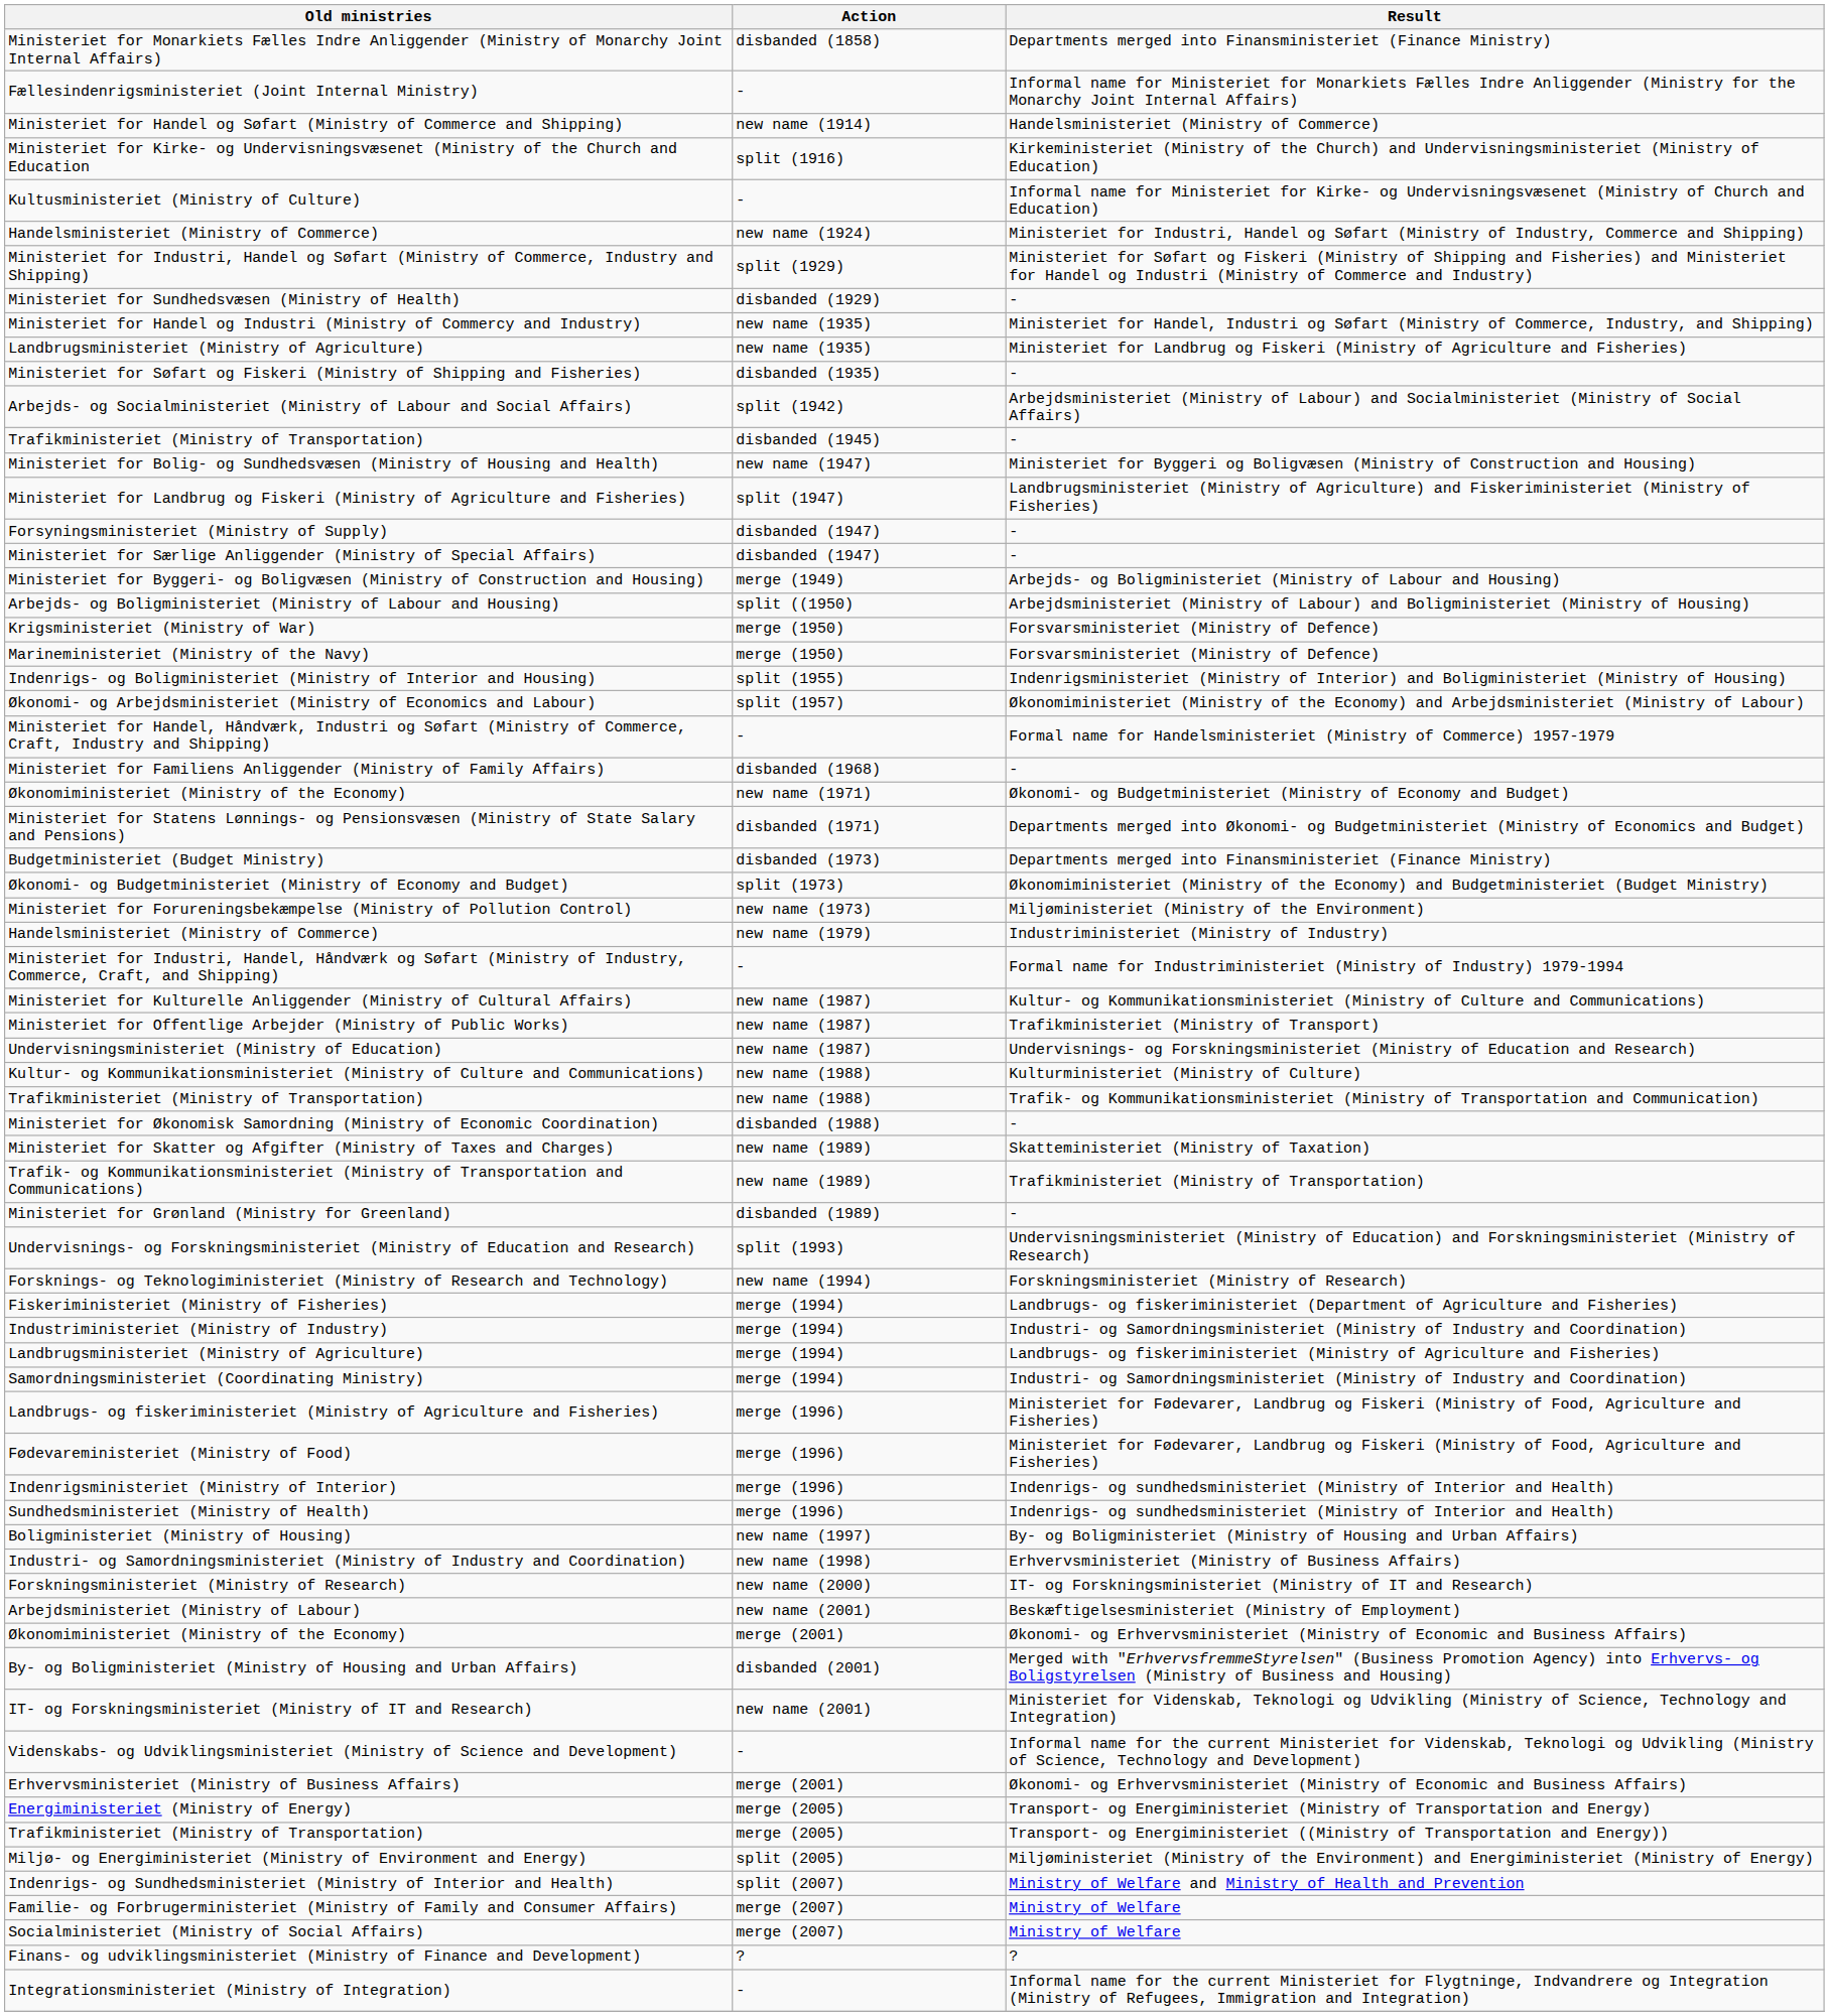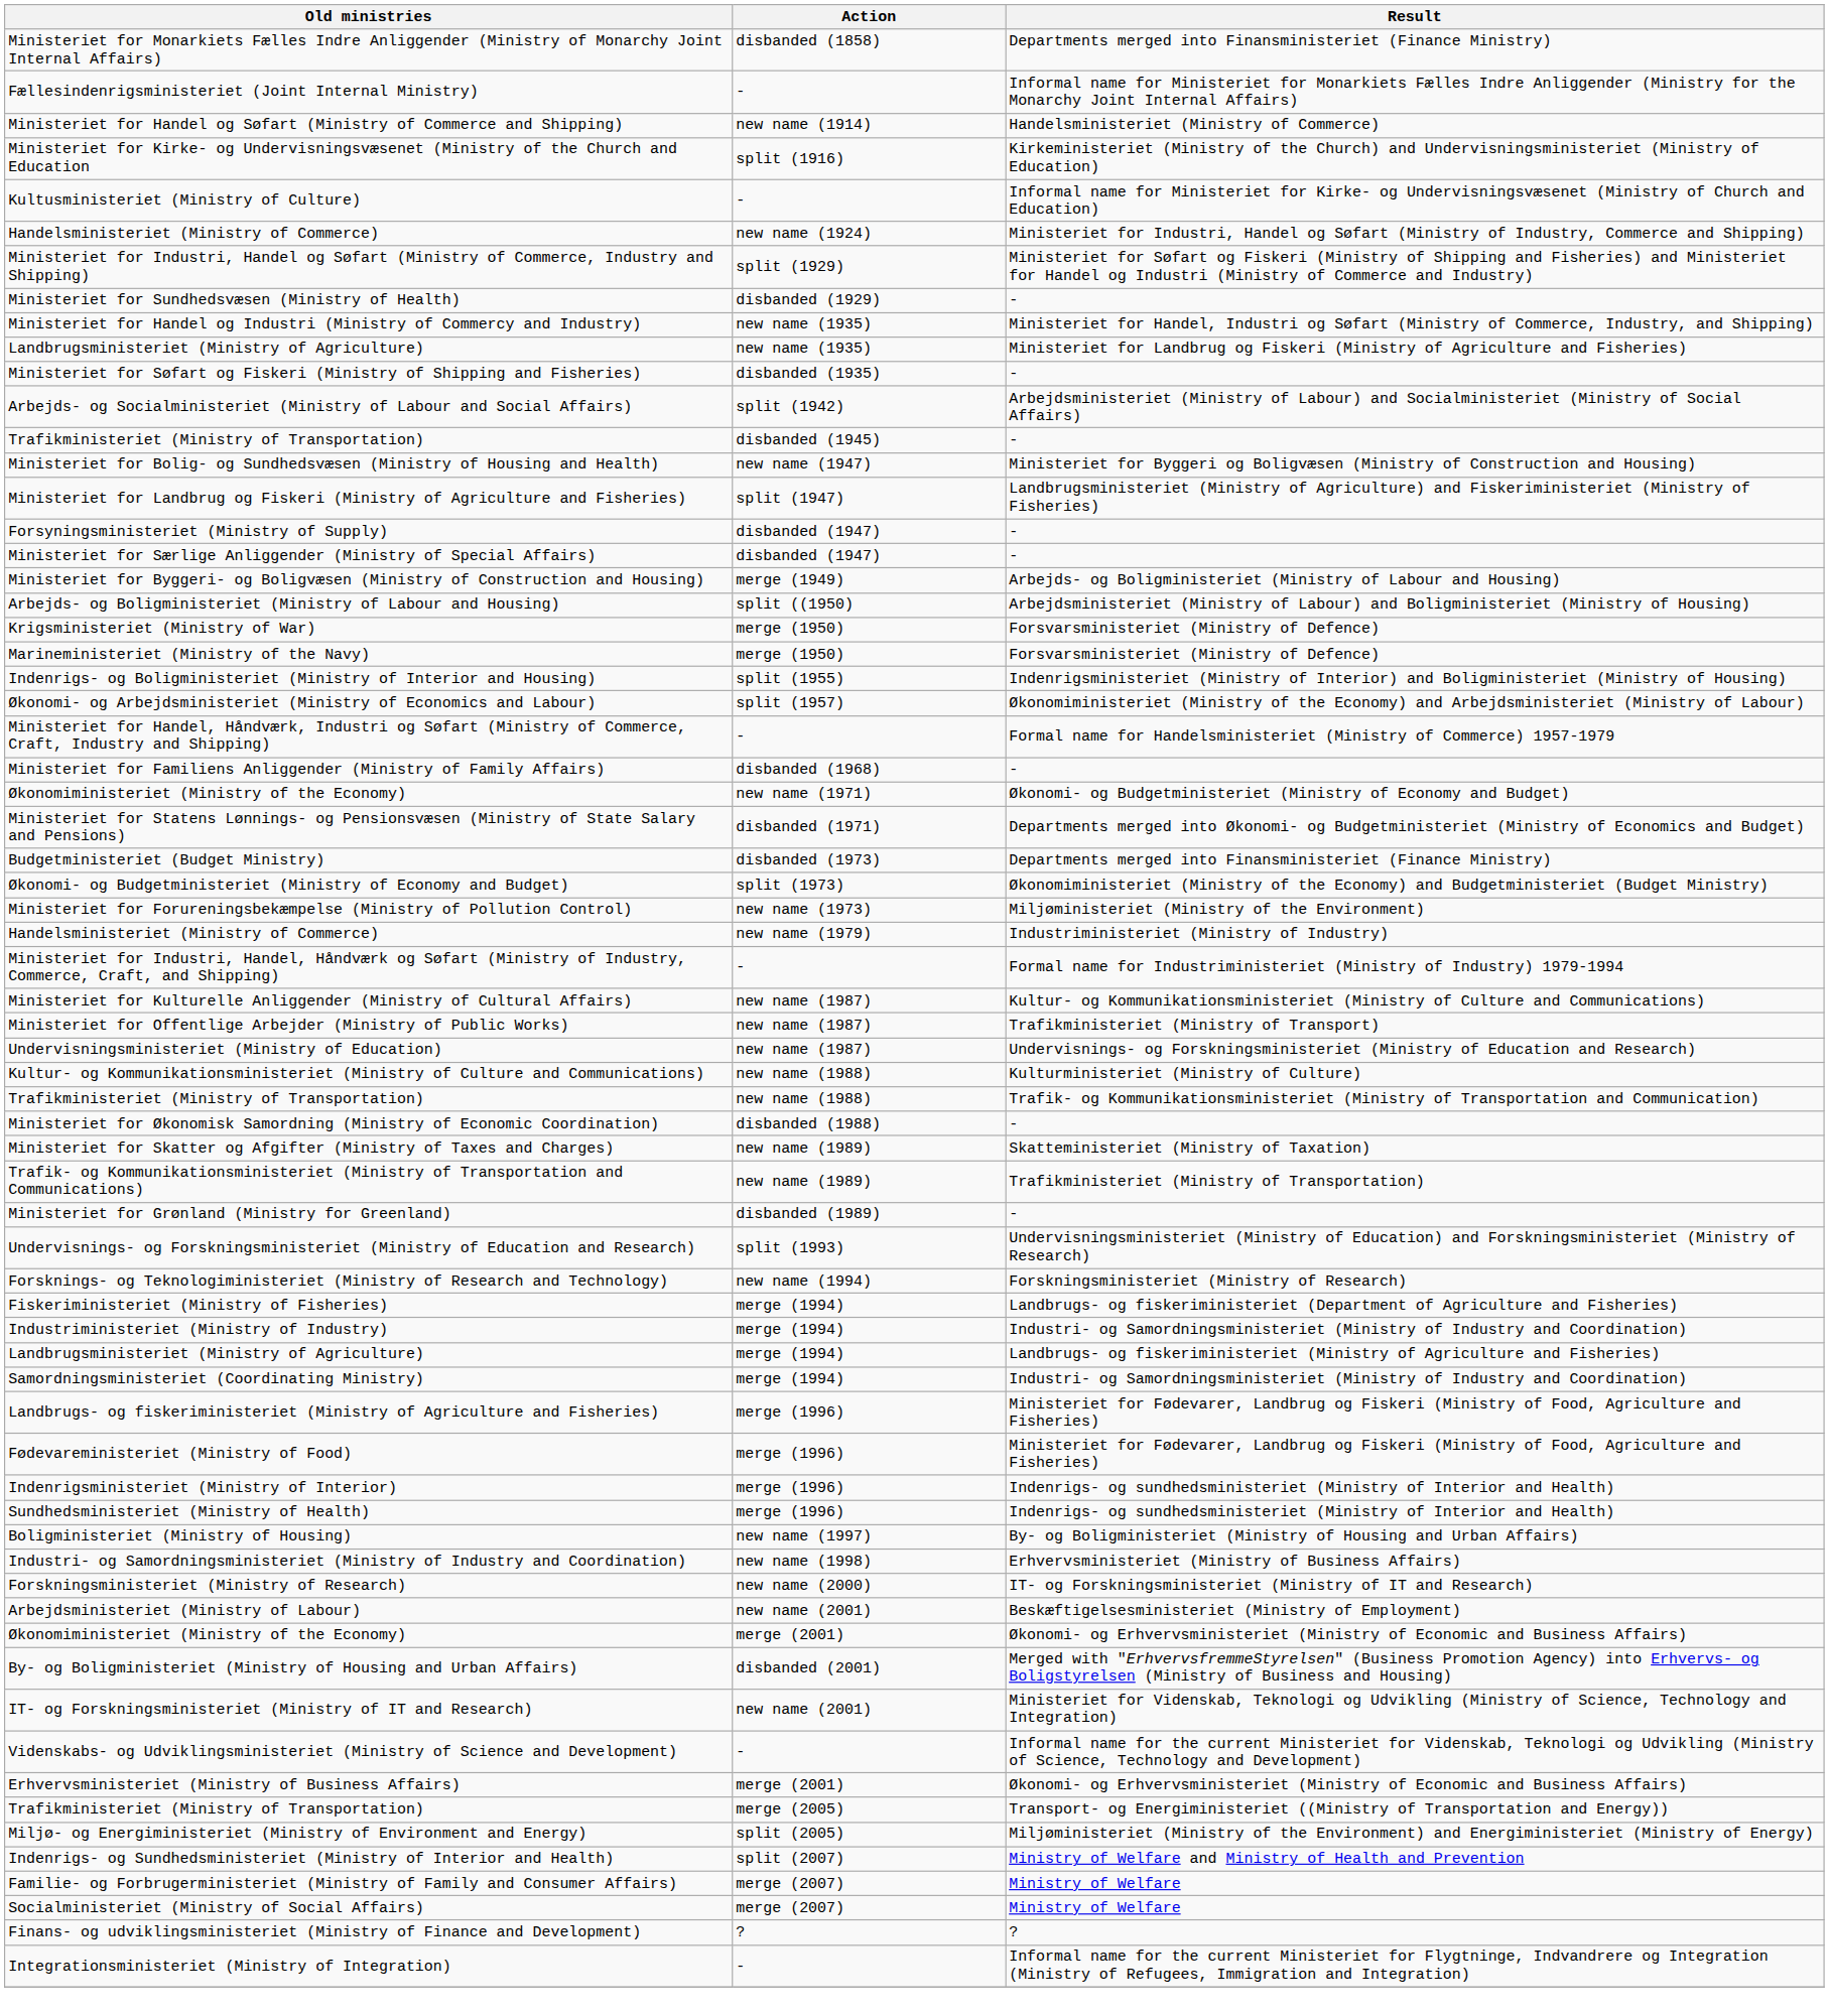- row: Energiministeriet (Ministry of Energy) | merge (2005) | Transport- og Energiministeriet (Ministry of Transportation and Energy)
